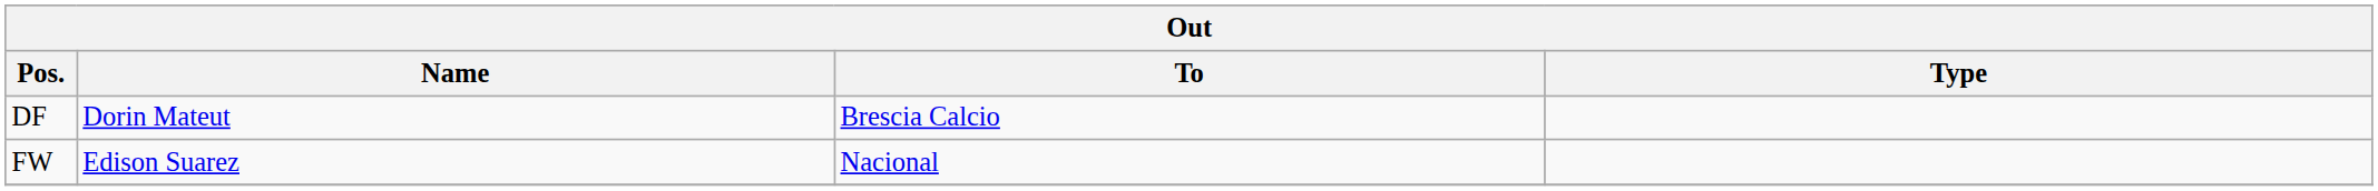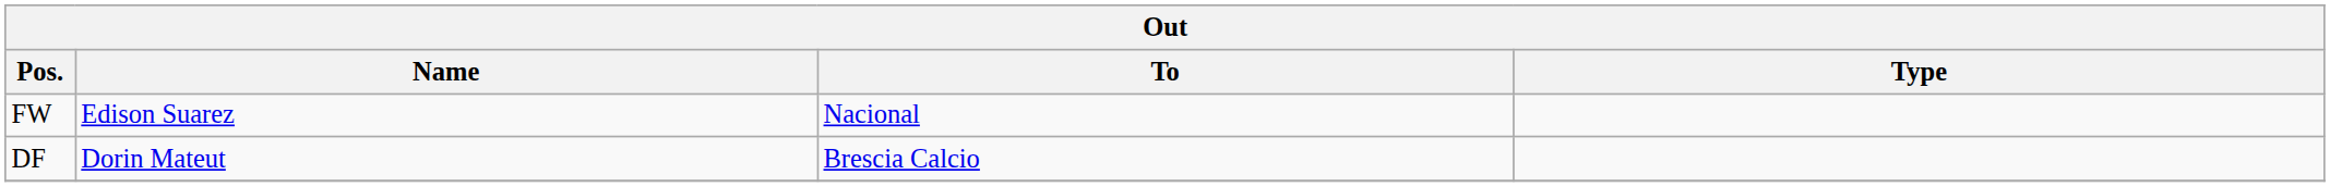rows swapped: FW <-> DF
